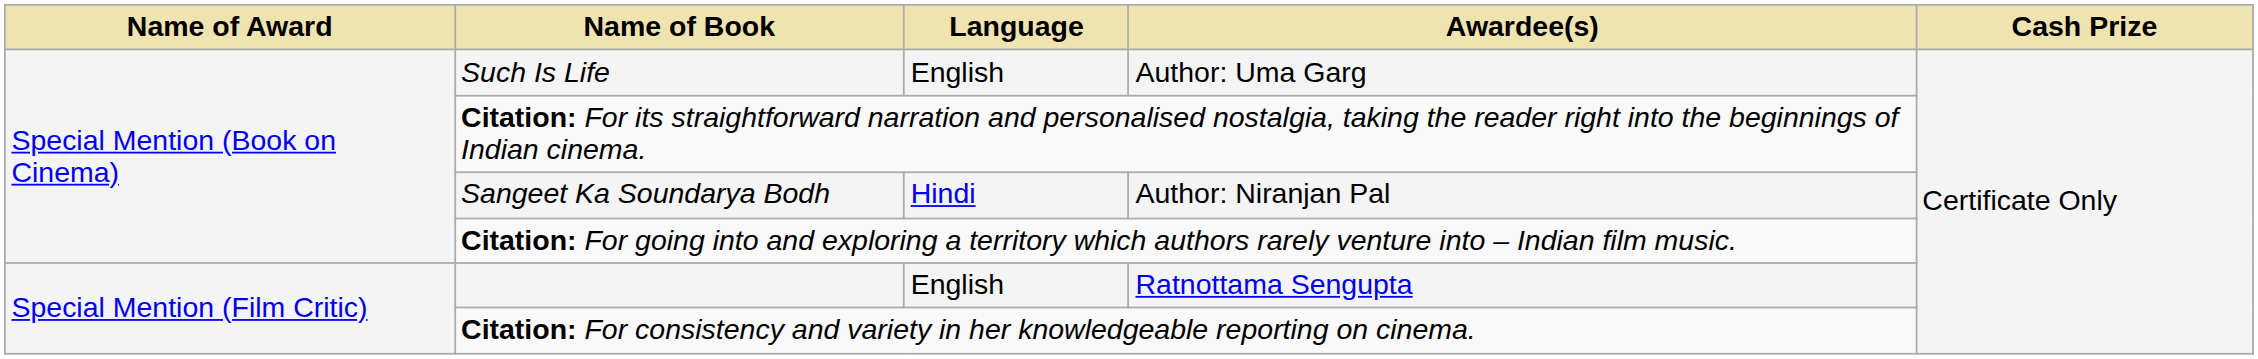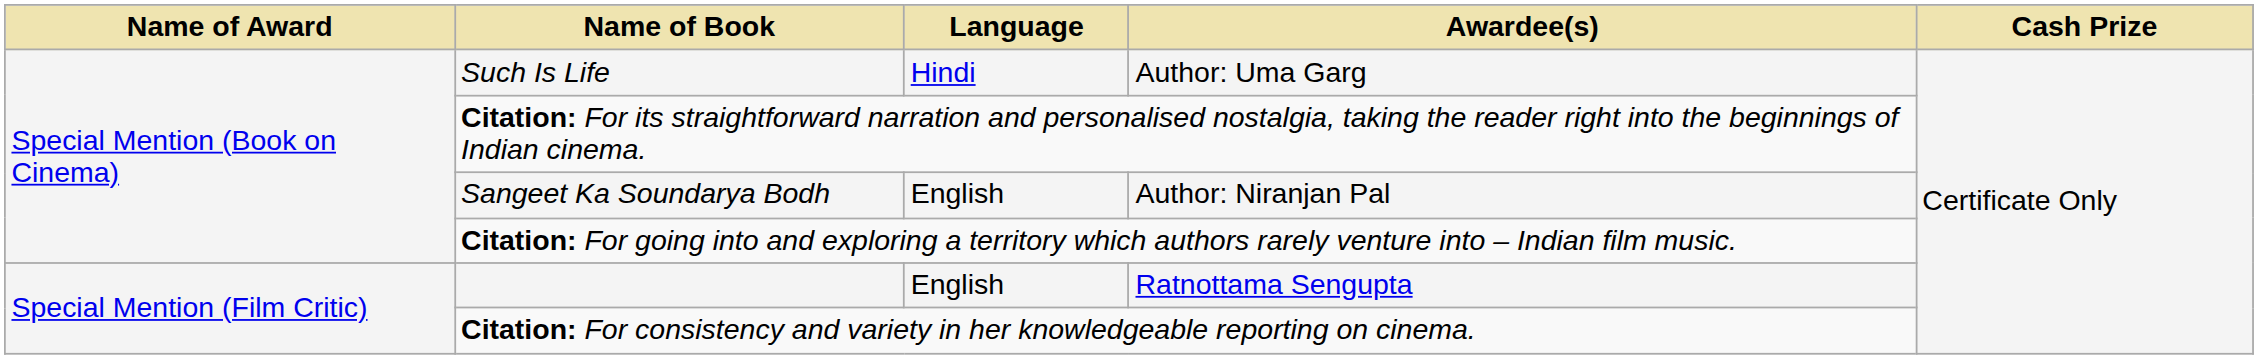Such Is Life | Language: English -> Hindi
Sangeet Ka Soundarya Bodh | Language: Hindi -> English
